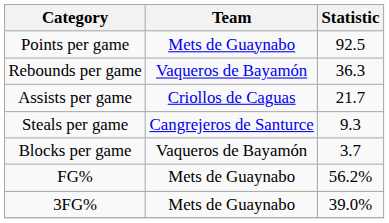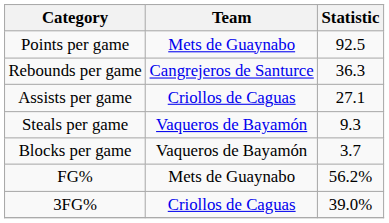Rebounds per game | Team: Vaqueros de Bayamón -> Cangrejeros de Santurce
Assists per game | Statistic: 21.7 -> 27.1
Steals per game | Team: Cangrejeros de Santurce -> Vaqueros de Bayamón
3FG% | Team: Mets de Guaynabo -> Criollos de Caguas
